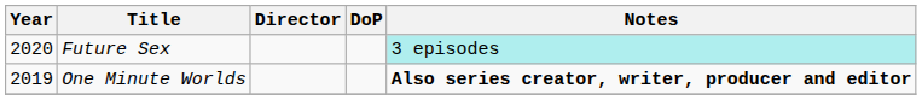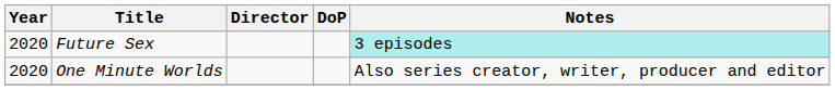One Minute Worlds | Year: 2019 -> 2020
One Minute Worlds | Notes: bold -> normal
